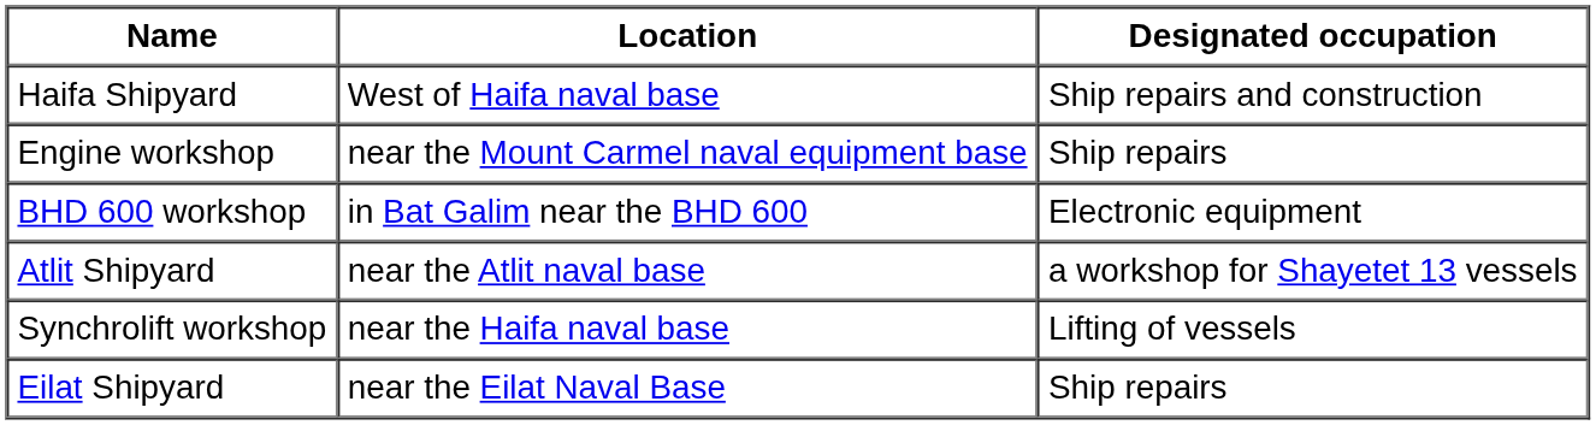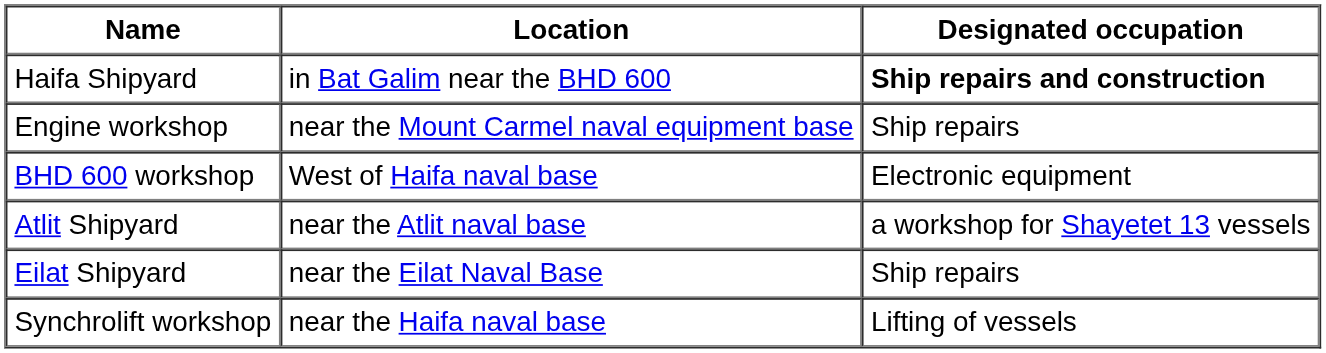Haifa Shipyard | Location: West of Haifa naval base -> in Bat Galim near the BHD 600
Haifa Shipyard | Designated occupation: normal -> bold
BHD 600 workshop | Location: in Bat Galim near the BHD 600 -> West of Haifa naval base
rows swapped: Synchrolift workshop <-> Eilat Shipyard
